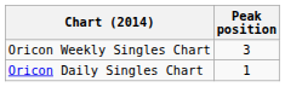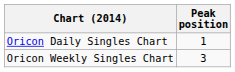rows swapped: Oricon Daily Singles Chart <-> Oricon Weekly Singles Chart
